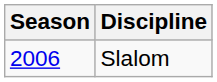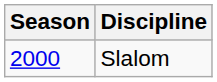Slalom | Season: 2006 -> 2000
